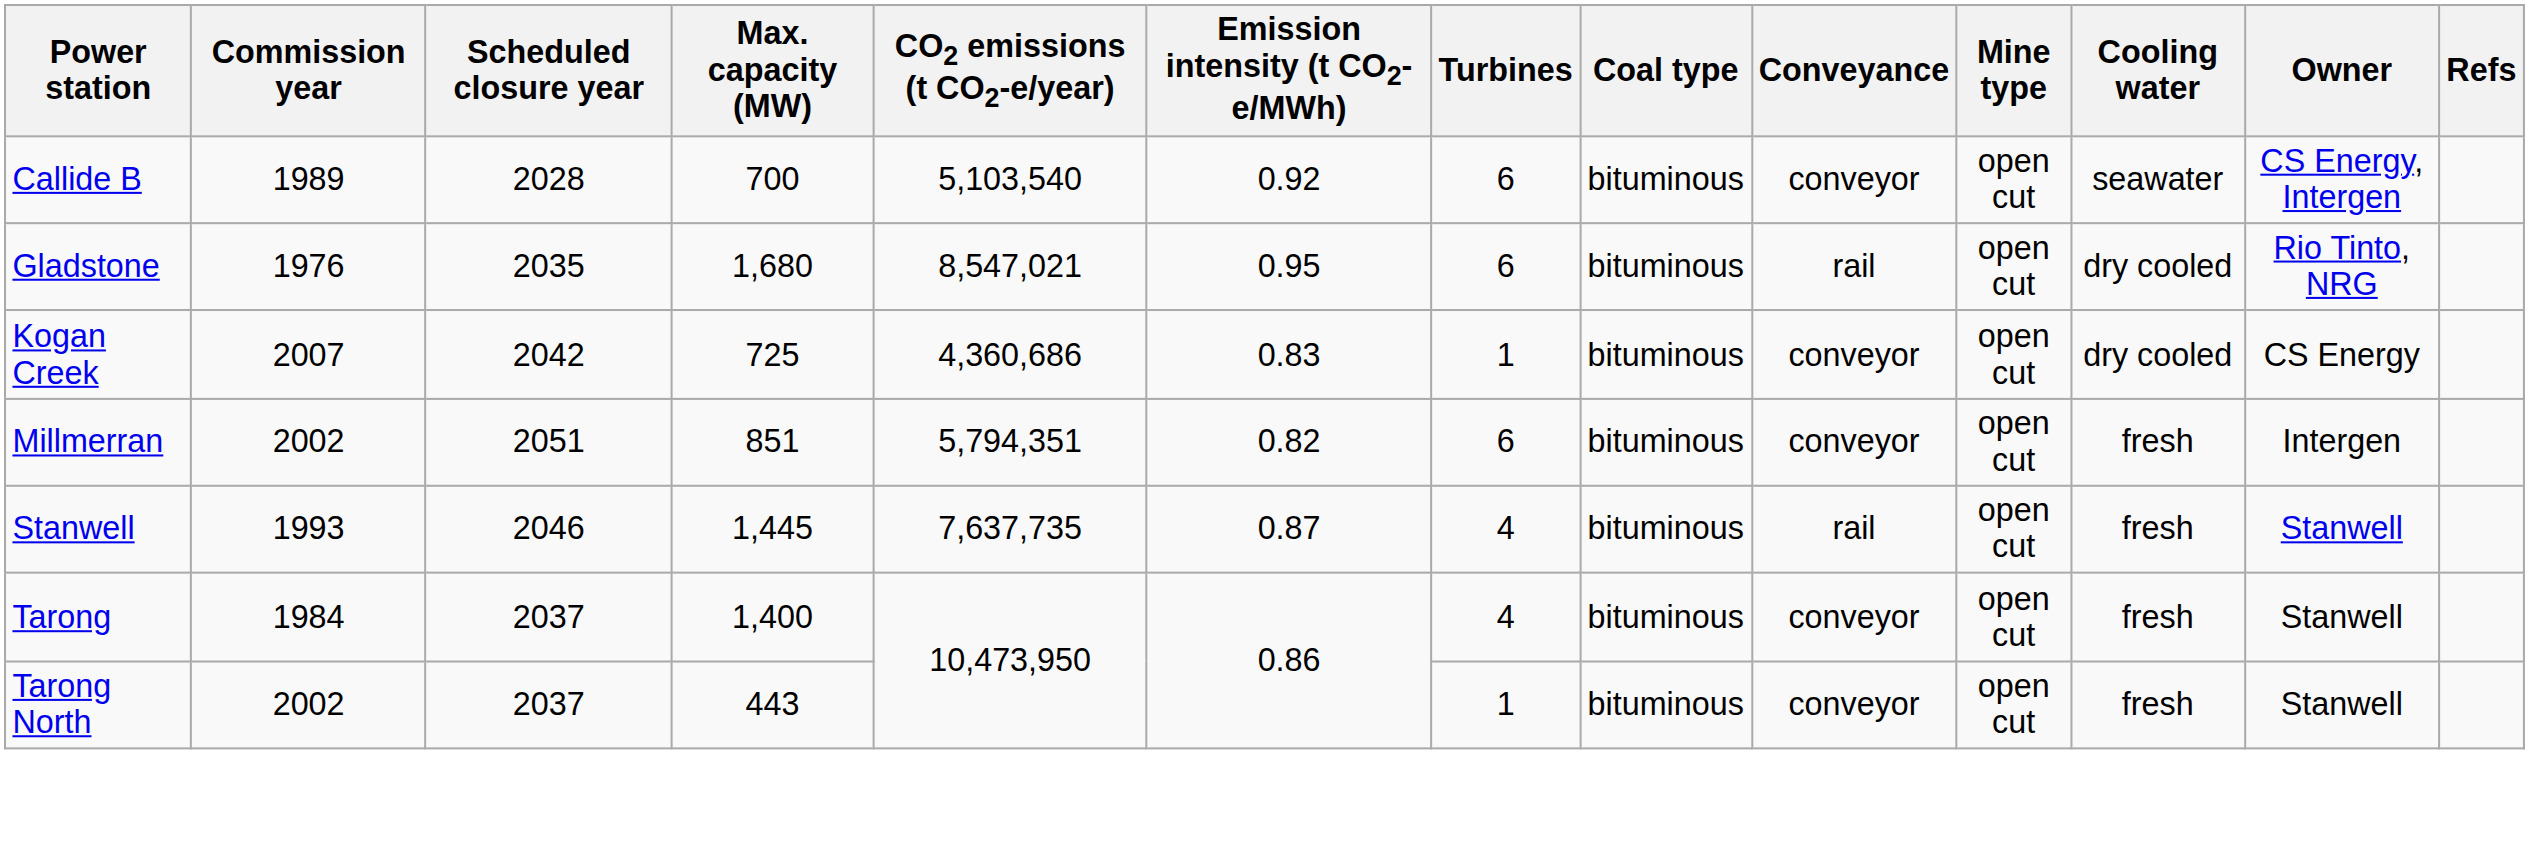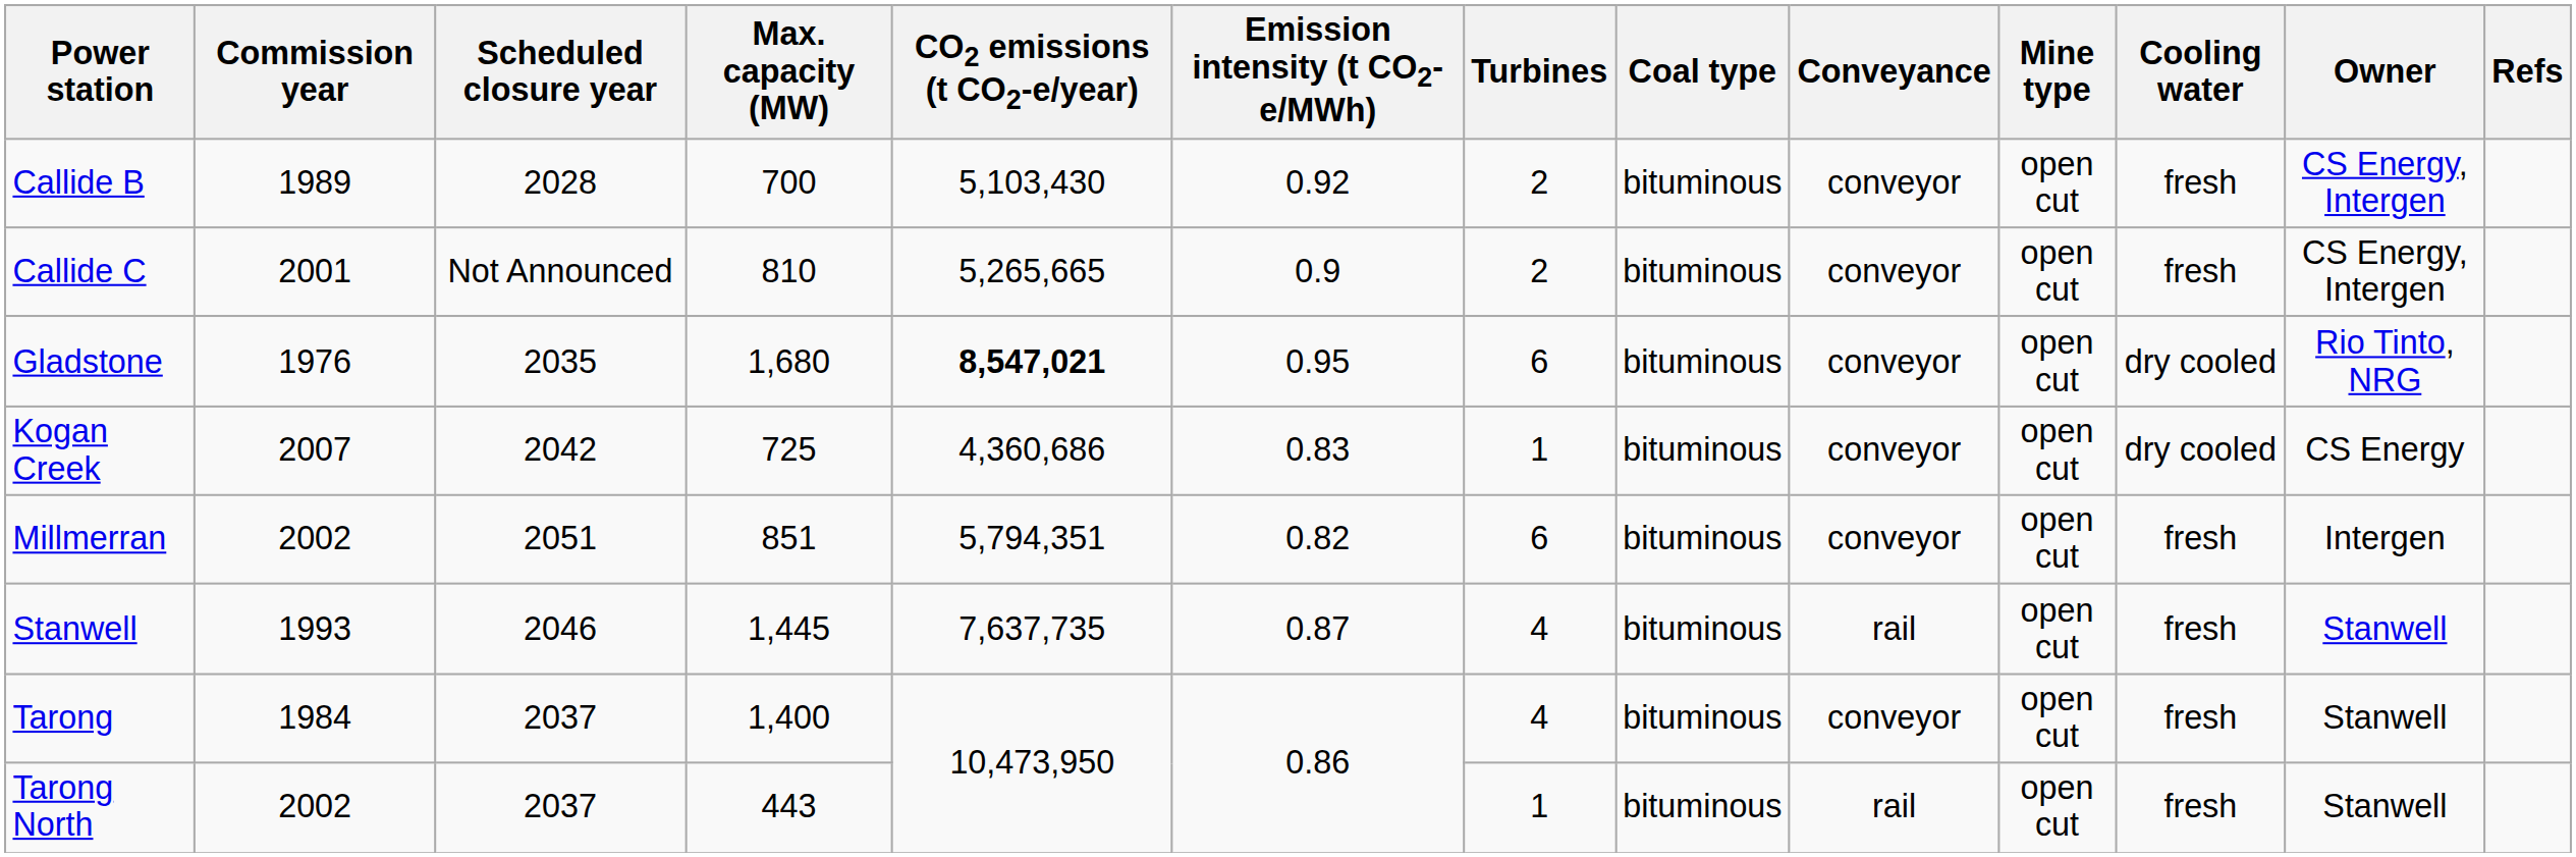Callide B | CO2 emissions (t CO2-e/year): 5,103,540 -> 5,103,430
Callide B | Turbines: 6 -> 2
Callide B | Cooling water: seawater -> fresh
+ row: Callide C | 2001 | Not Announced | 810 | 5,265,665 | 0.9 | 2 | bituminous | conveyor | open cut | fresh | CS Energy, Intergen
Gladstone | CO2 emissions (t CO2-e/year): normal -> bold
Gladstone | Conveyance: rail -> conveyor
Tarong North | Conveyance: conveyor -> rail
